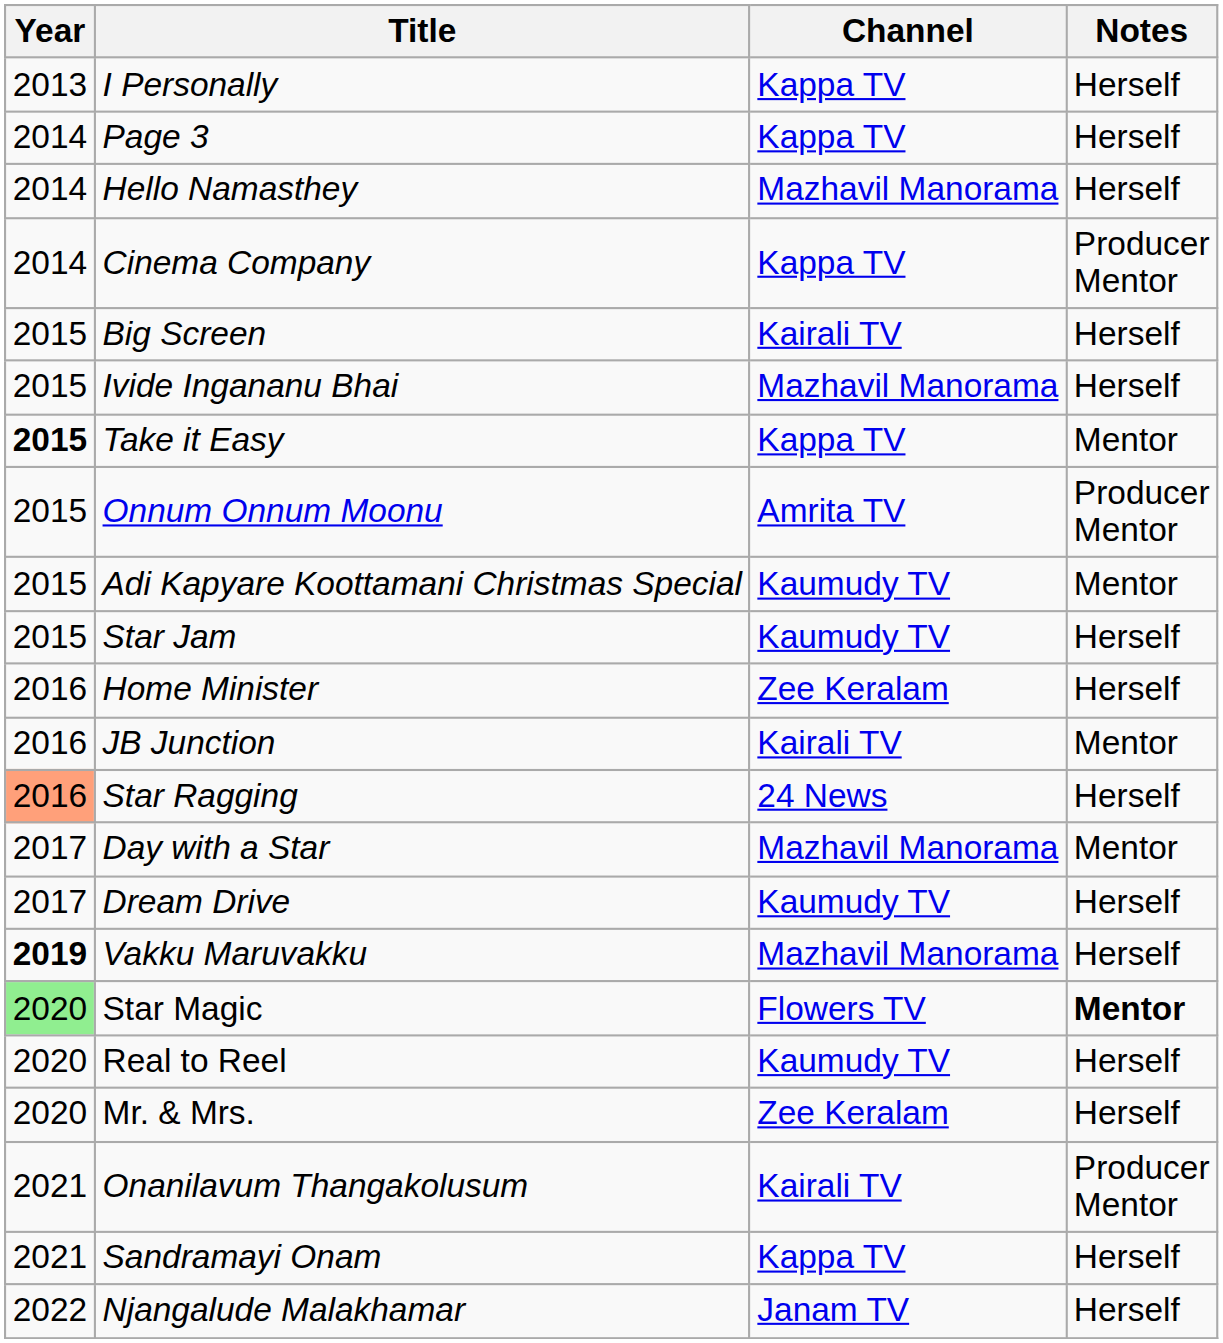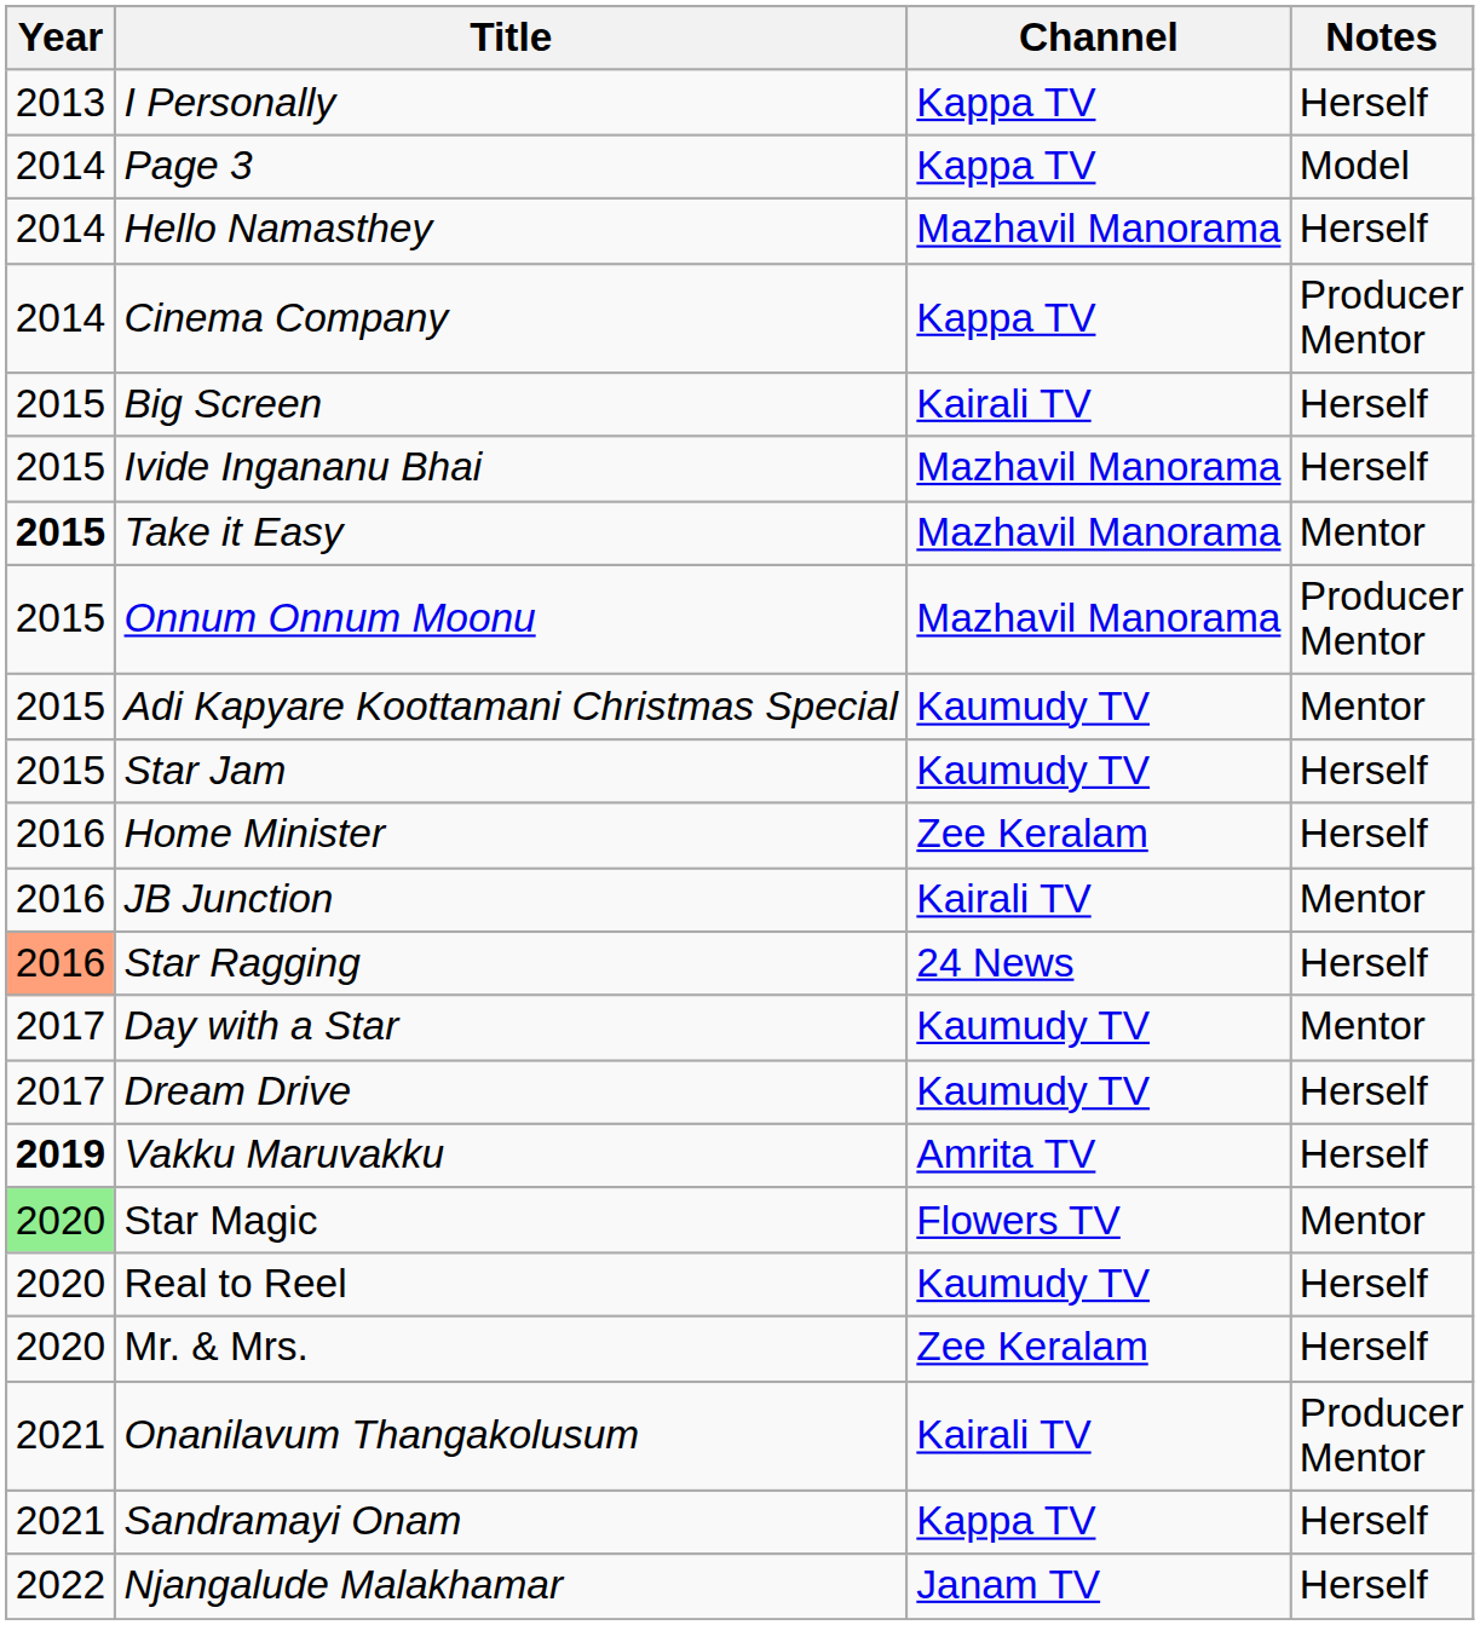Page 3 | Notes: Herself -> Model
Take it Easy | Channel: Kappa TV -> Mazhavil Manorama
Onnum Onnum Moonu | Channel: Amrita TV -> Mazhavil Manorama
Day with a Star | Channel: Mazhavil Manorama -> Kaumudy TV
Vakku Maruvakku | Channel: Mazhavil Manorama -> Amrita TV
Star Magic | Notes: bold -> normal
